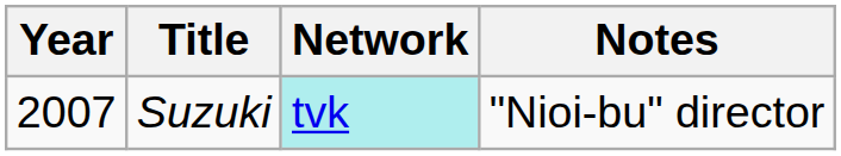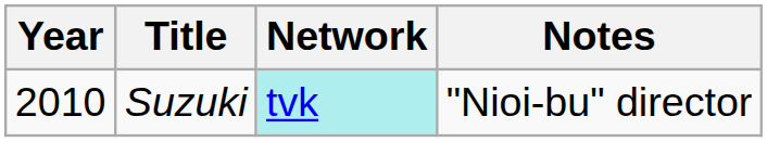Suzuki | Year: 2007 -> 2010
